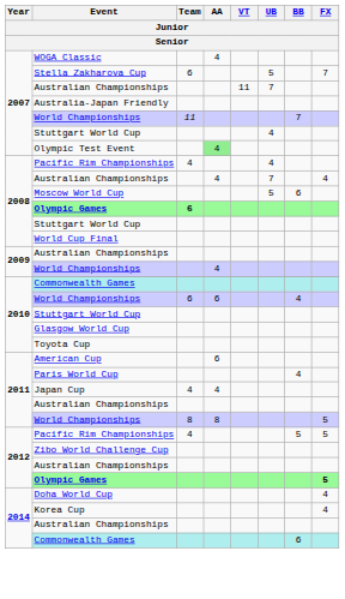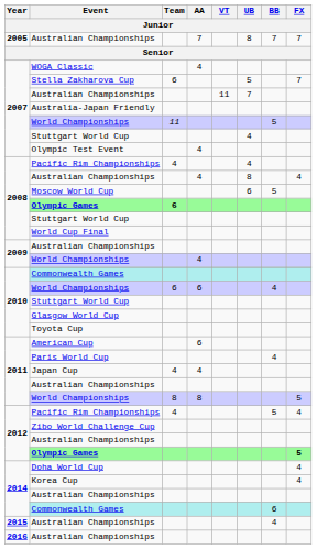+ row: 2005 | Australian Championships | 7 | 8 | 7 | 7
2007 / World Championships | BB: 7 -> 5
Olympic Test Event | AA: lightgreen background -> no background
2008 / Australian Championships | UB: 7 -> 8
Moscow World Cup | UB: 5 -> 6
Moscow World Cup | BB: 6 -> 5
2012 / Pacific Rim Championships | FX: 5 -> 4
+ row: 2015 | Australian Championships | 4
+ row: 2016 | Australian Championships
